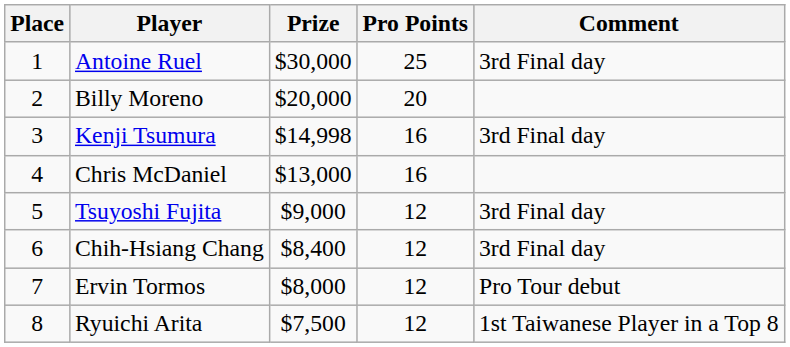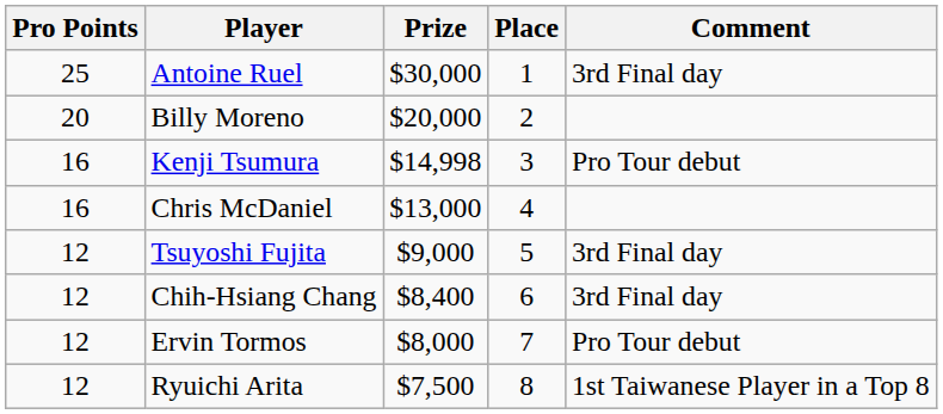columns swapped: Place <-> Pro Points
Kenji Tsumura | Comment: 3rd Final day -> Pro Tour debut
